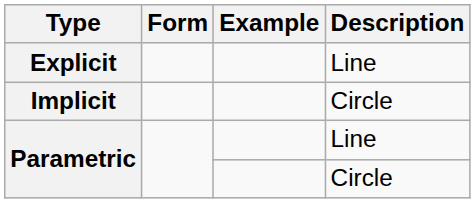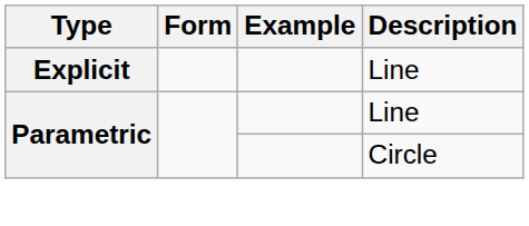- row: Implicit | Circle
